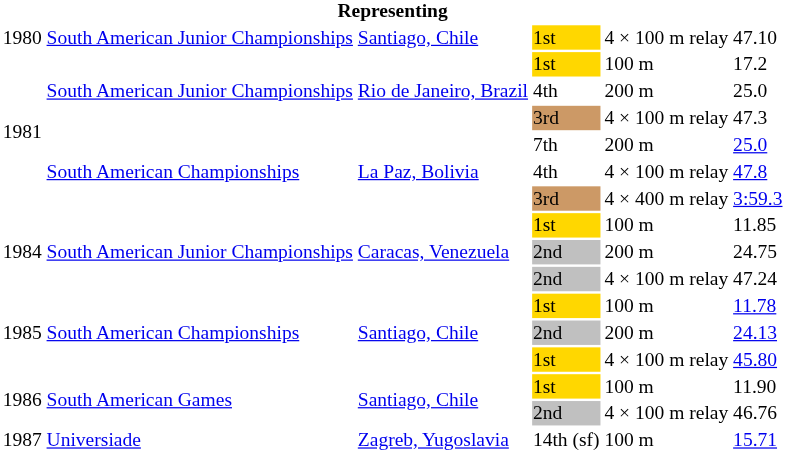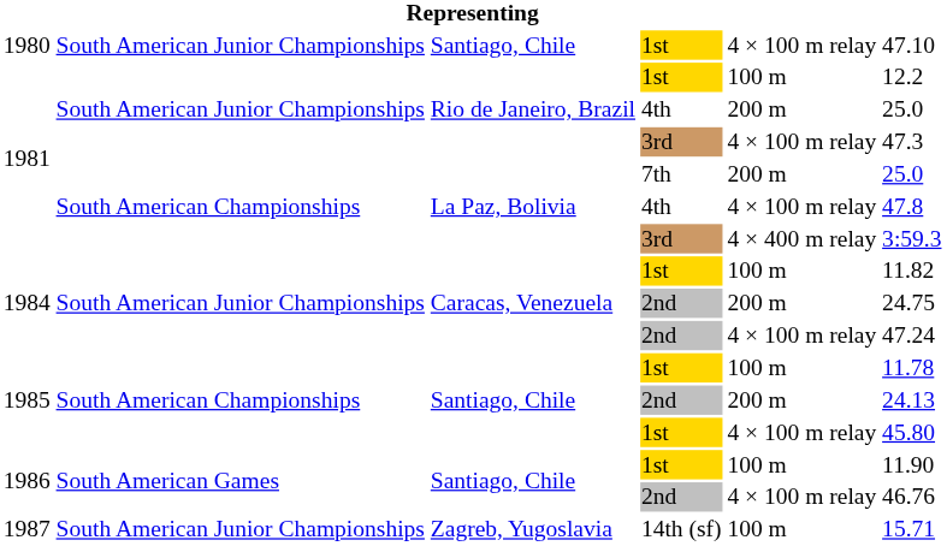1981 / 1st | column 6: 17.2 -> 12.2
1984 / 1st | column 6: 11.85 -> 11.82
1987 | column 2: Universiade -> South American Junior Championships
